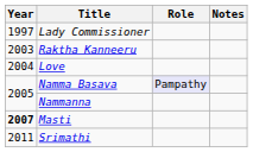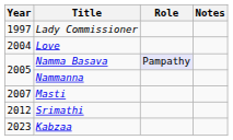- row: 2003 | Raktha Kanneeru
Masti | Year: bold -> normal
Srimathi | Year: 2011 -> 2012
+ row: 2023 | Kabzaa
